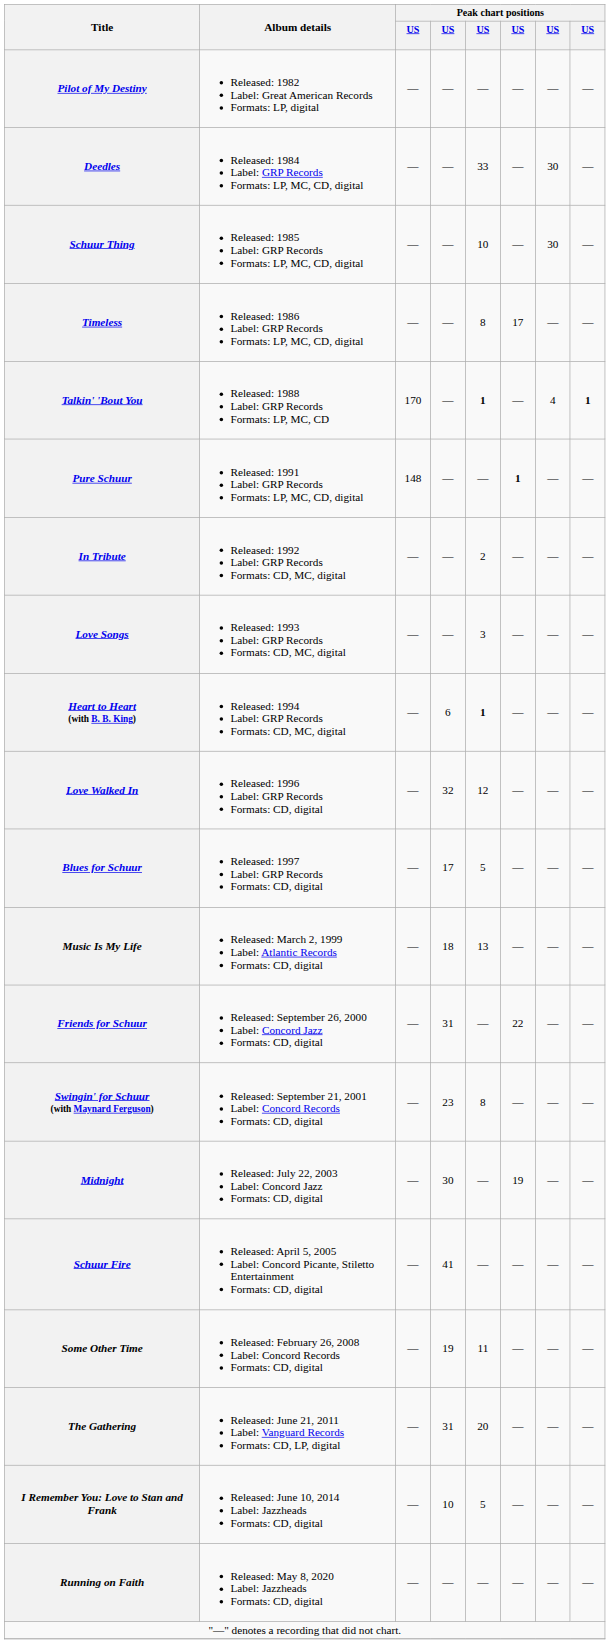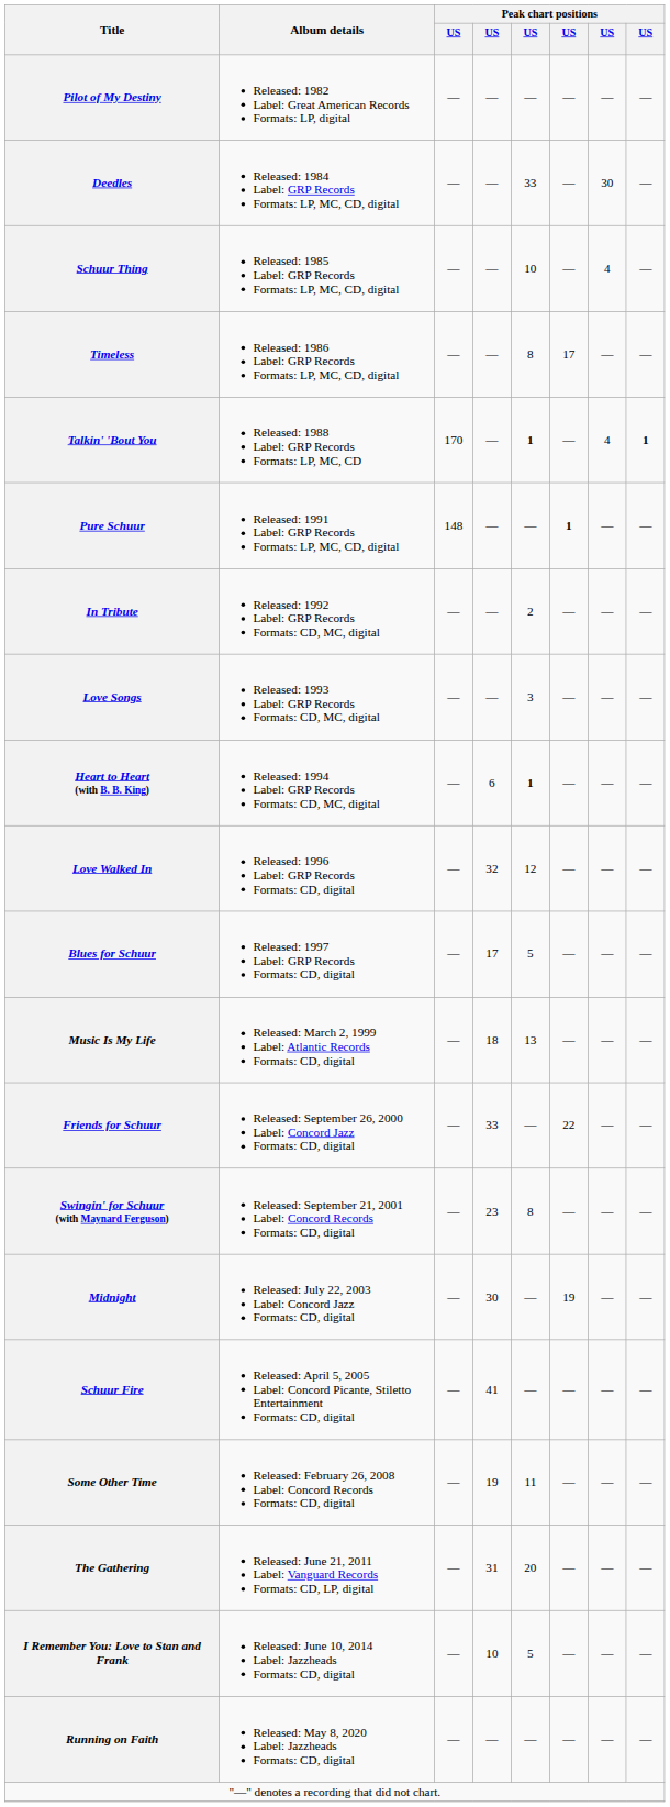Schuur Thing | column 7: 30 -> 4
Friends for Schuur | column 4: 31 -> 33
